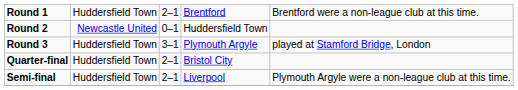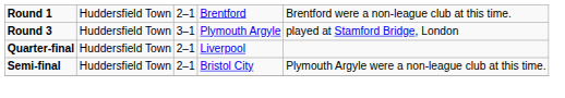- row: Round 2 | Newcastle United | 0–1 | Huddersfield Town
Quarter-final | column 4: Bristol City -> Liverpool
Semi-final | column 4: Liverpool -> Bristol City
